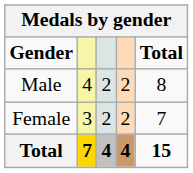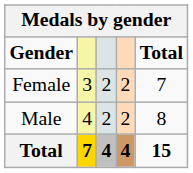rows swapped: Male <-> Female
